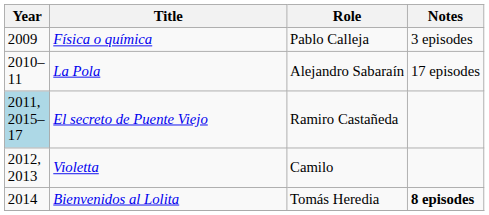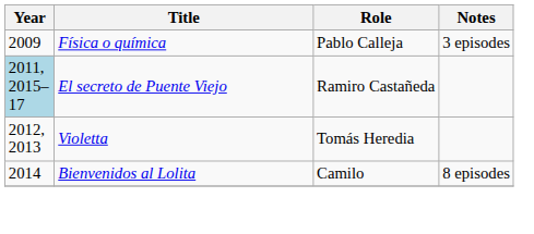- row: 2010–11 | La Pola | Alejandro Sabaraín | 17 episodes
Violetta | Role: Camilo -> Tomás Heredia
Bienvenidos al Lolita | Role: Tomás Heredia -> Camilo
Bienvenidos al Lolita | Notes: bold -> normal
